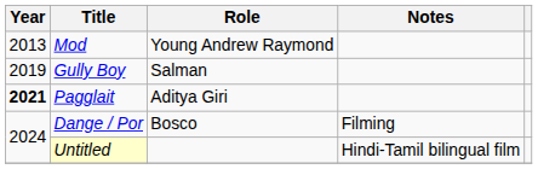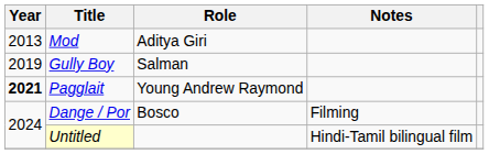Mod | Role: Young Andrew Raymond -> Aditya Giri
Pagglait | Role: Aditya Giri -> Young Andrew Raymond
